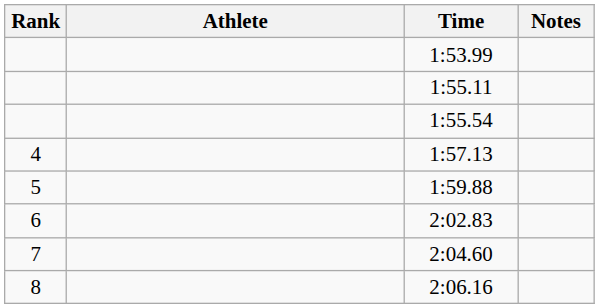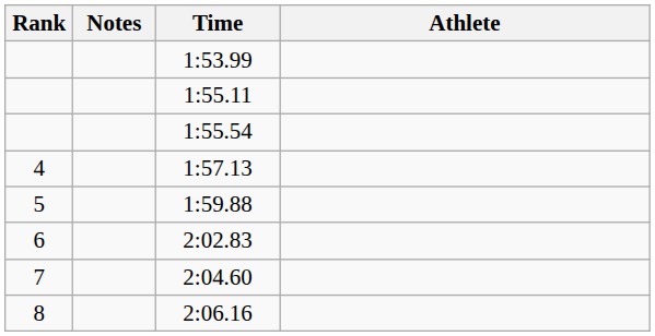columns swapped: Athlete <-> Notes
